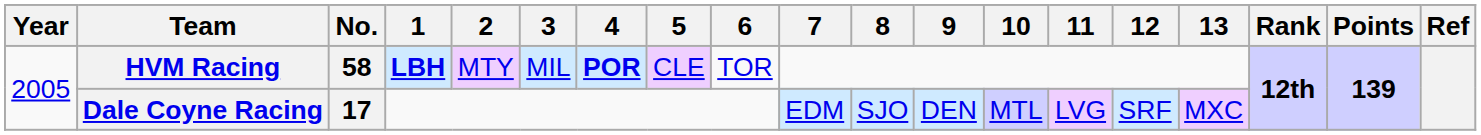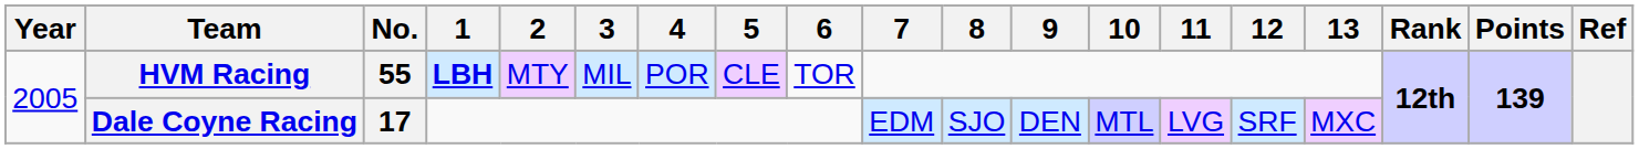HVM Racing | No.: 58 -> 55
HVM Racing | 4: bold -> normal
